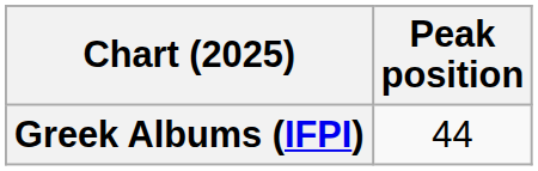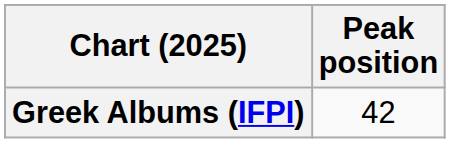Greek Albums (IFPI) | Peak position: 44 -> 42
